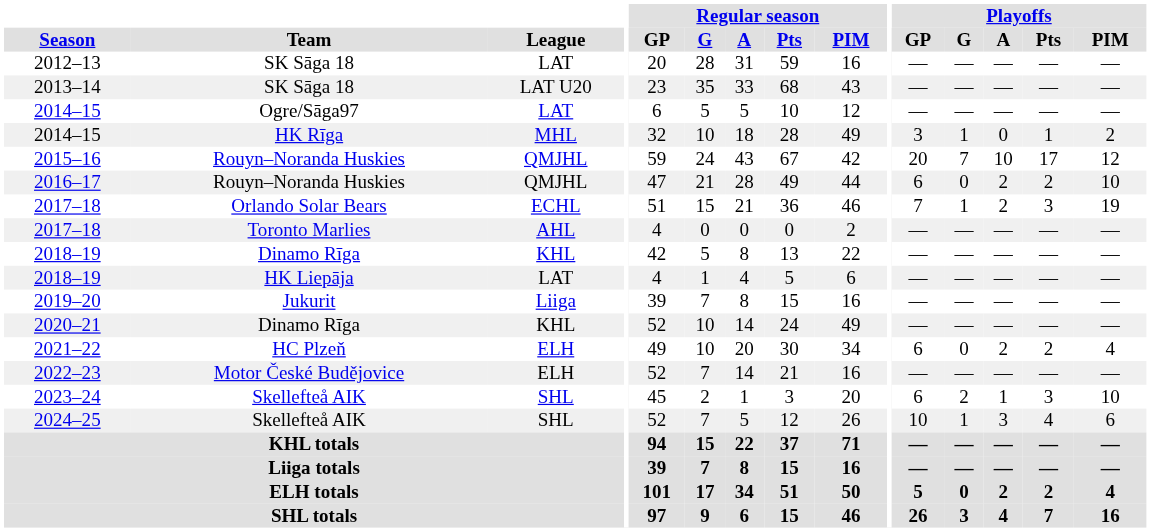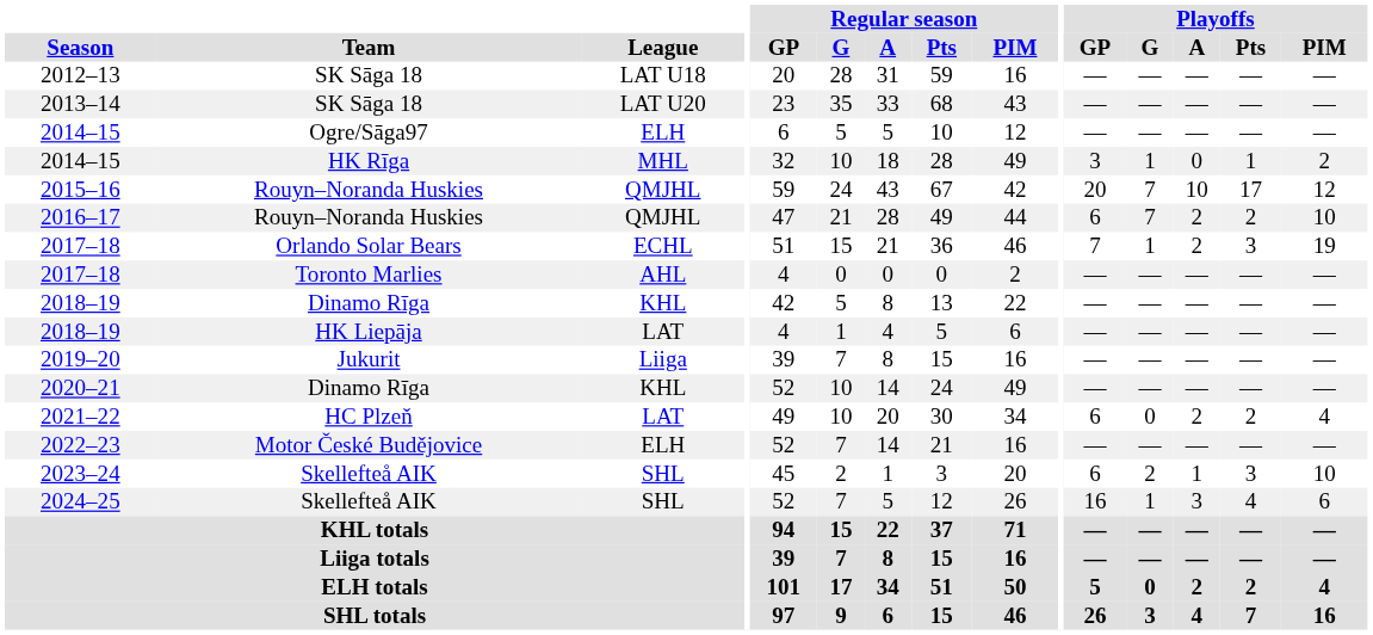2012–13 | League: LAT -> LAT U18
2014–15 / Ogre/Sāga97 | League: LAT -> ELH
2016–17 | Playoffs / G: 0 -> 7
2021–22 | League: ELH -> LAT
2024–25 | Playoffs / GP: 10 -> 16
